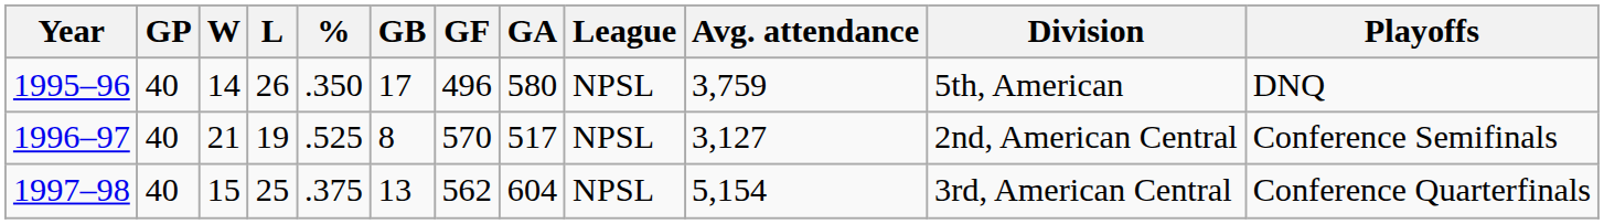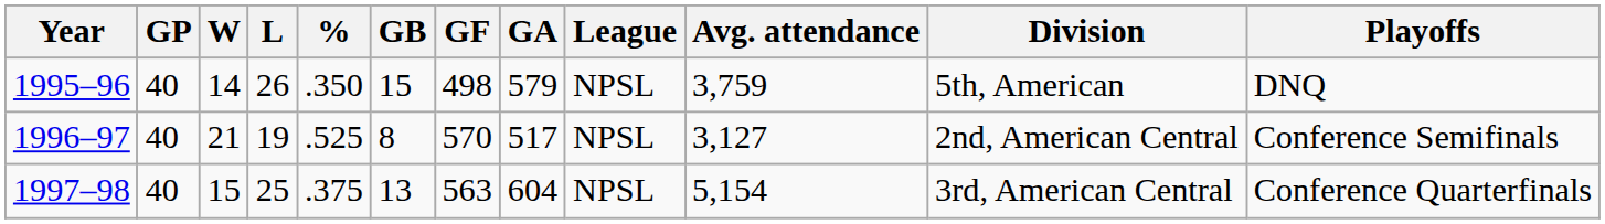1995–96 | GB: 17 -> 15
1995–96 | GF: 496 -> 498
1995–96 | GA: 580 -> 579
1997–98 | GF: 562 -> 563
